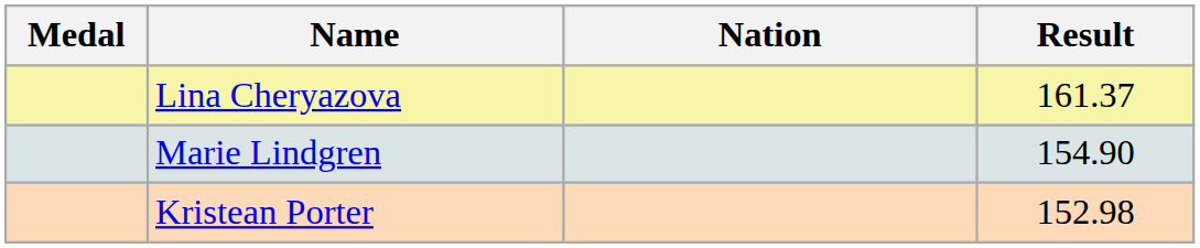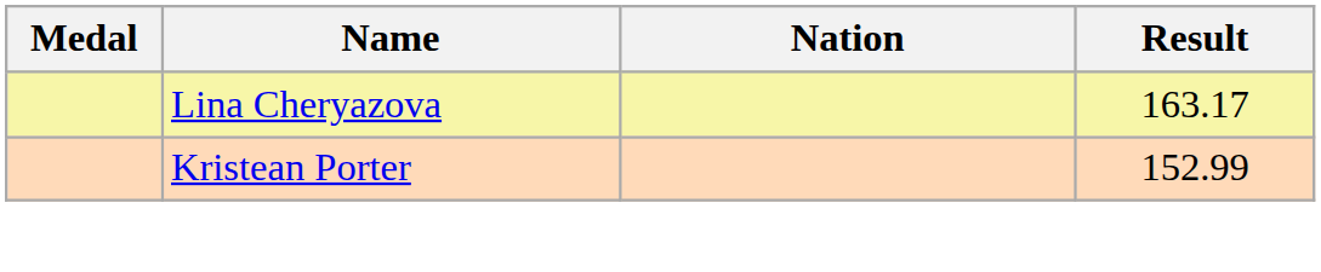Lina Cheryazova | Result: 161.37 -> 163.17
- row: Marie Lindgren | 154.90
Kristean Porter | Result: 152.98 -> 152.99
